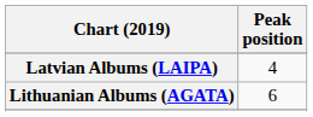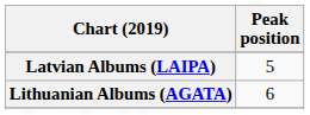Latvian Albums (LAIPA) | Peak position: 4 -> 5
